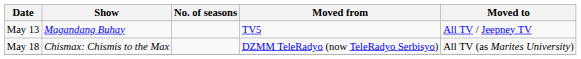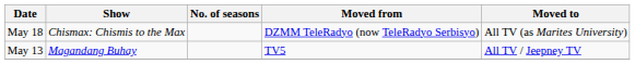rows swapped: May 13 <-> May 18
